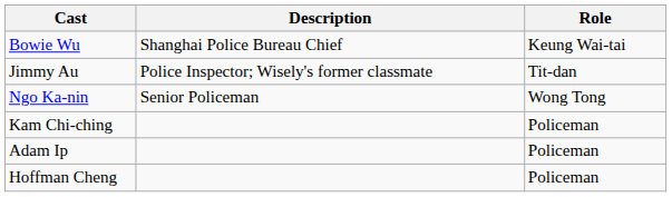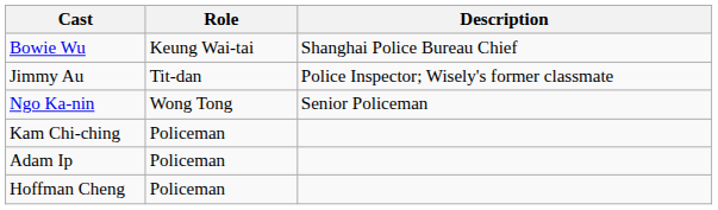columns swapped: Role <-> Description
